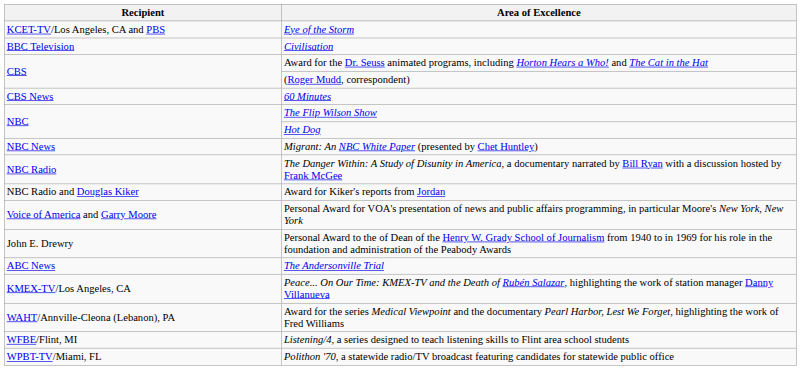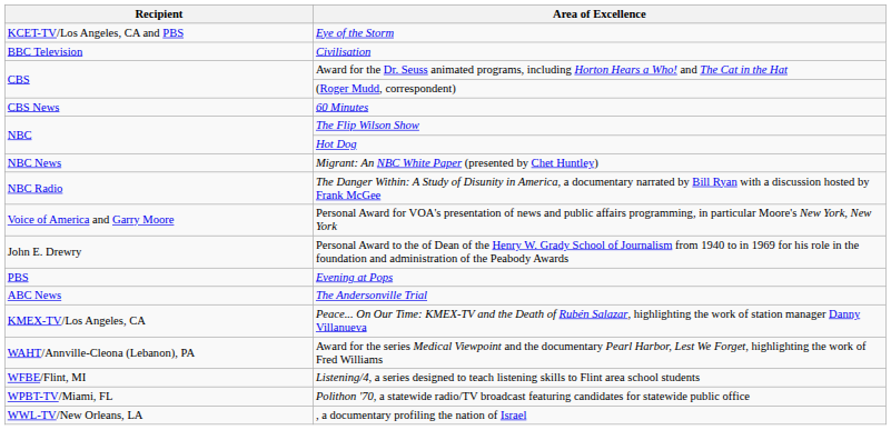- row: NBC Radio and Douglas Kiker | Award for Kiker's reports from Jordan
+ row: PBS | Evening at Pops
+ row: WWL-TV/New Orleans, LA | , a documentary profiling the nation of Israel
